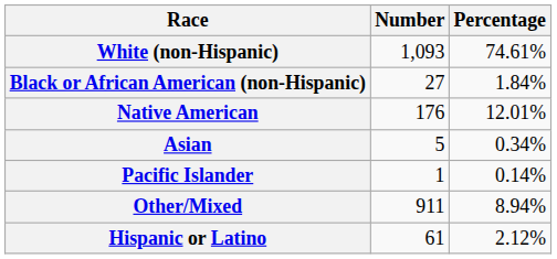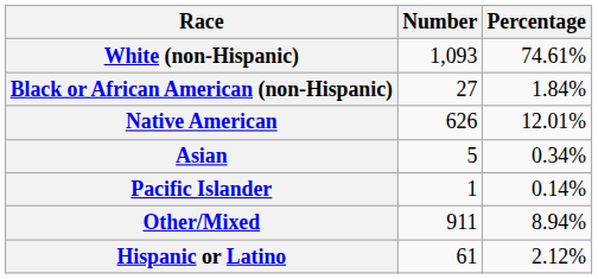Native American | Number: 176 -> 626
